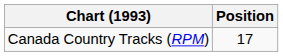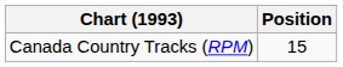Canada Country Tracks (RPM) | Position: 17 -> 15
